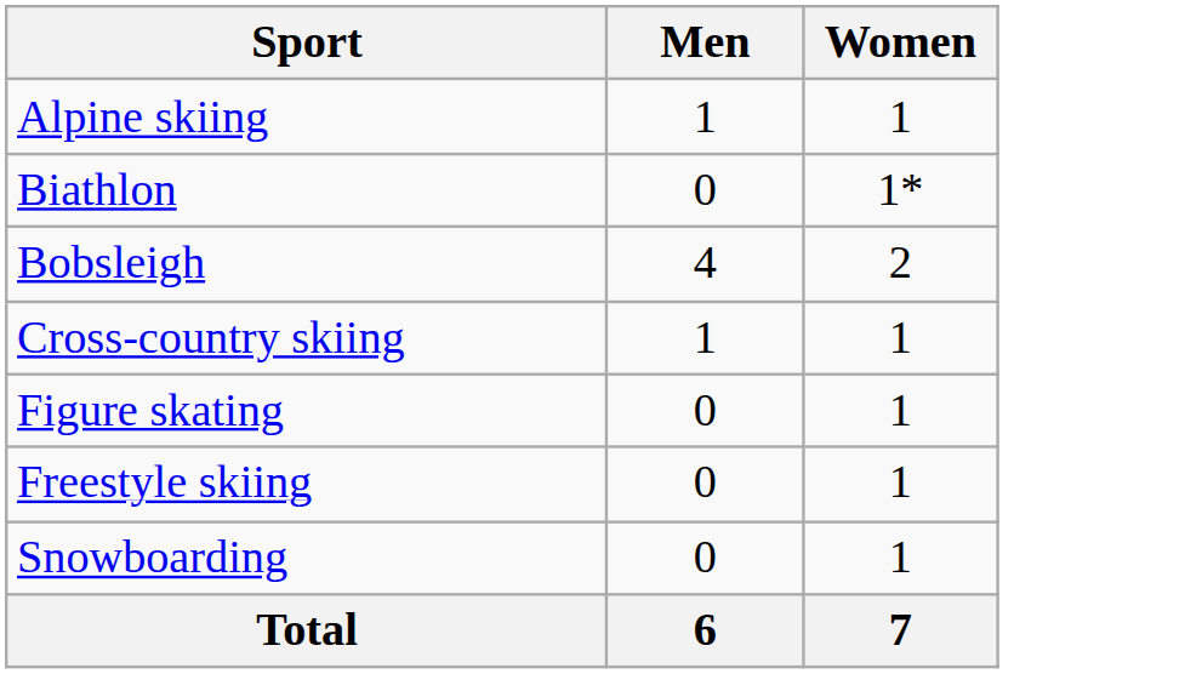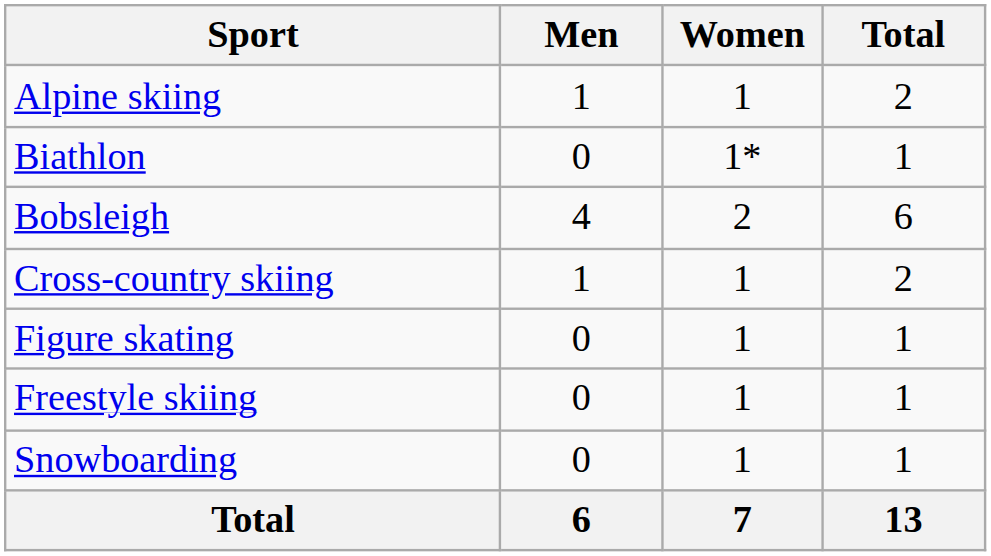+ column: Total | 2 | 1 | 6 | 2 | 1 | 1 | 1 | 13
